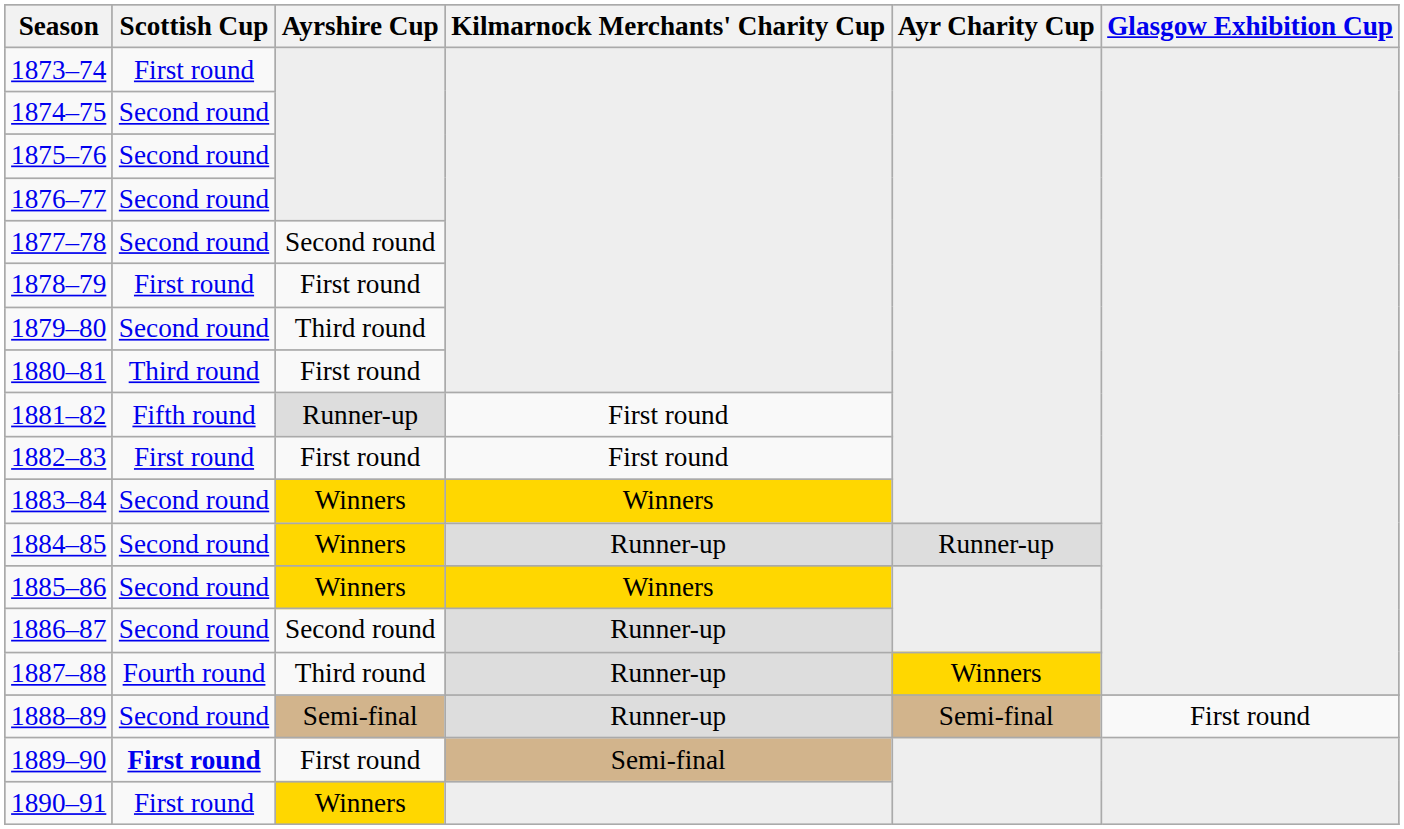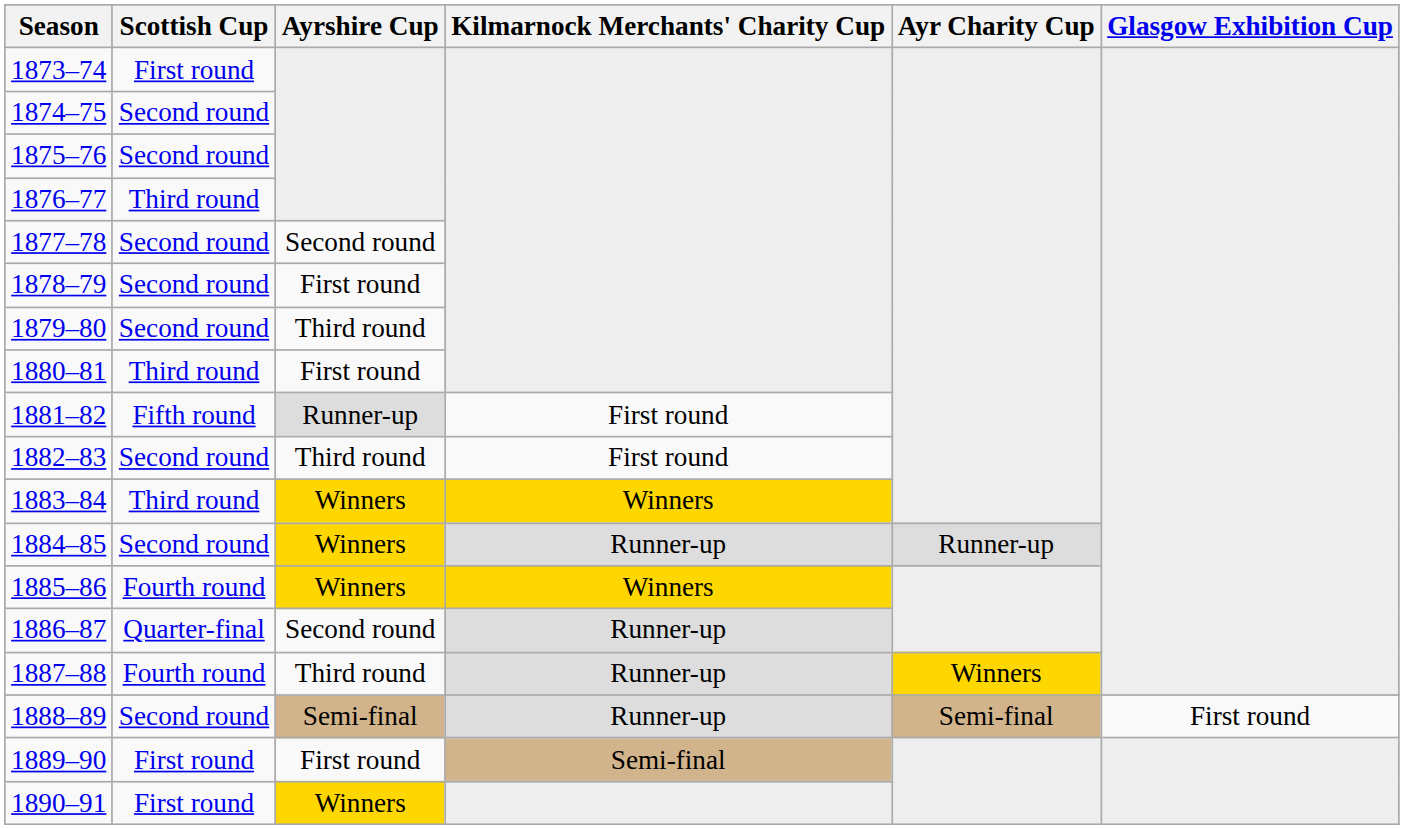1876–77 | Scottish Cup: Second round -> Third round
1878–79 | Scottish Cup: First round -> Second round
1882–83 | Scottish Cup: First round -> Second round
1882–83 | Ayrshire Cup: First round -> Third round
1883–84 | Scottish Cup: Second round -> Third round
1885–86 | Scottish Cup: Second round -> Fourth round
1886–87 | Scottish Cup: Second round -> Quarter-final
1889–90 | Scottish Cup: bold -> normal
